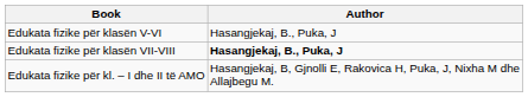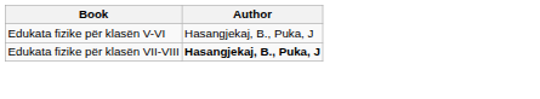- row: Edukata fizike për kl. – I dhe II të AMO | Hasangjekaj, B, Gjnolli E, Rakovica H, Puka, J, Nixha M dhe Allajbegu M.
